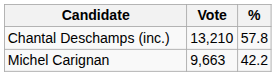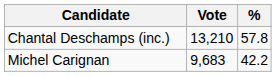Michel Carignan | Vote: 9,663 -> 9,683
